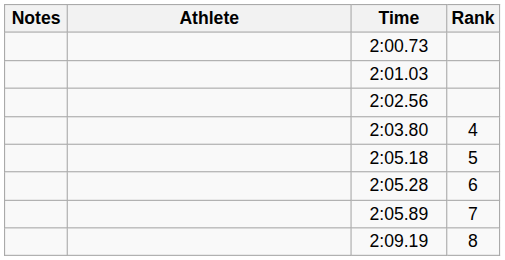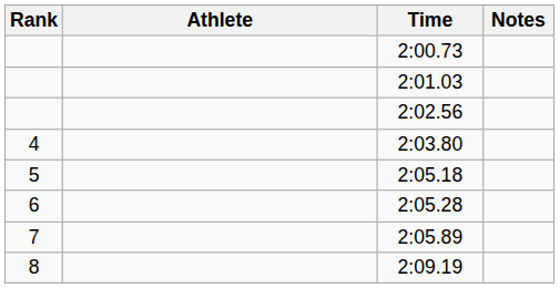columns swapped: Rank <-> Notes
